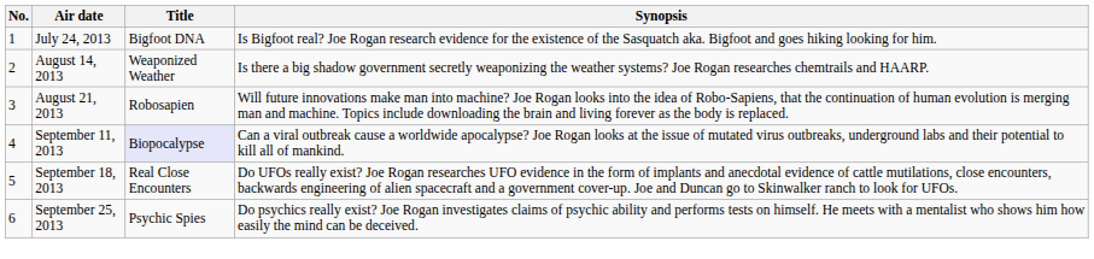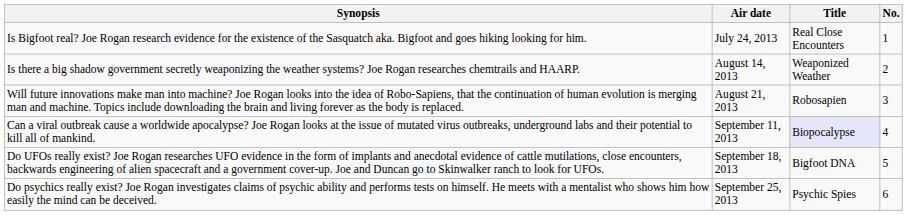columns swapped: No. <-> Synopsis
July 24, 2013 | Title: Bigfoot DNA -> Real Close Encounters
September 18, 2013 | Title: Real Close Encounters -> Bigfoot DNA
